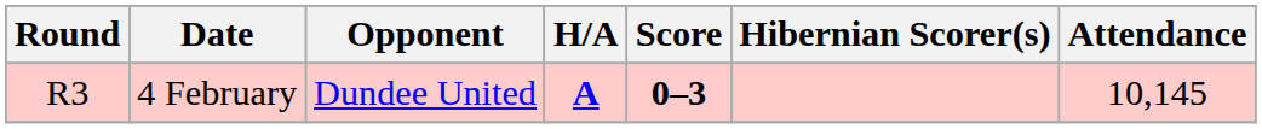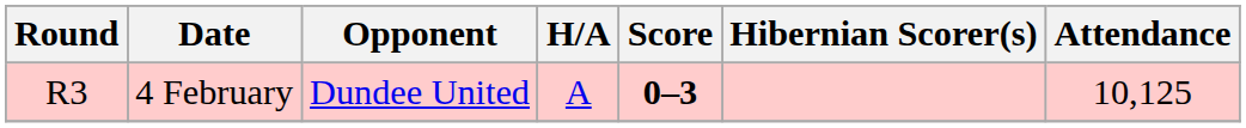4 February | H/A: bold -> normal
4 February | Attendance: 10,145 -> 10,125
